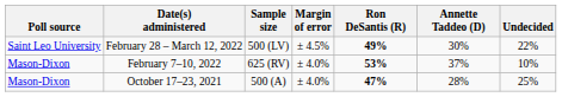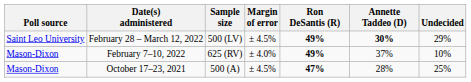February 28 – March 12, 2022 | Annette Taddeo (D): normal -> bold
February 28 – March 12, 2022 | Undecided: 22% -> 29%
February 7–10, 2022 | Ron DeSantis (R): 53% -> 49%
October 17–23, 2021 | Margin of error: ± 4.0% -> ± 4.5%
